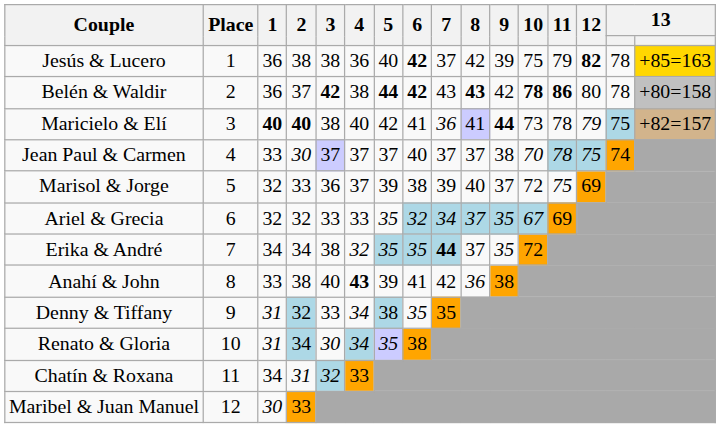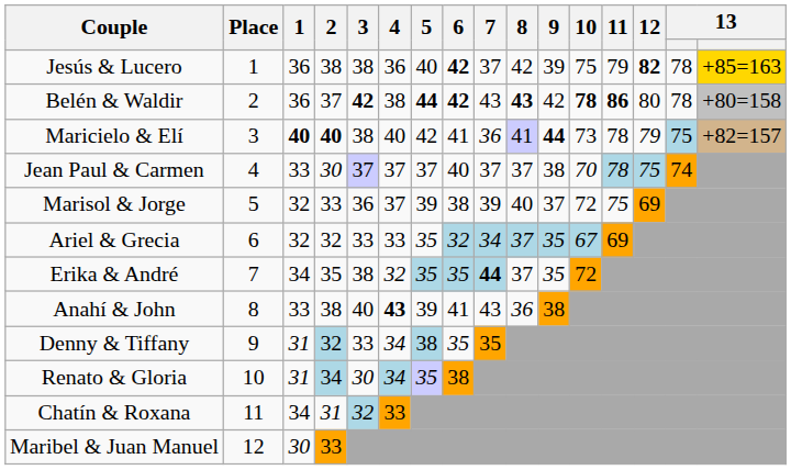Erika & André | 2: 34 -> 35
Anahí & John | 7: 42 -> 43
